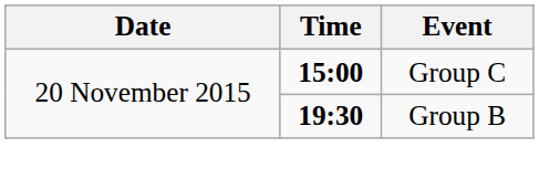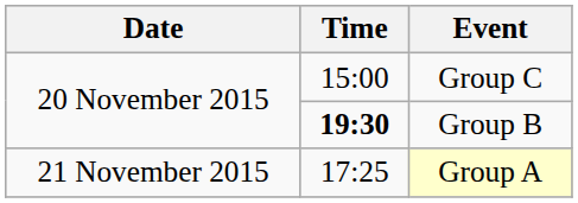Group C | Time: bold -> normal
+ row: 21 November 2015 | 17:25 | Group A
